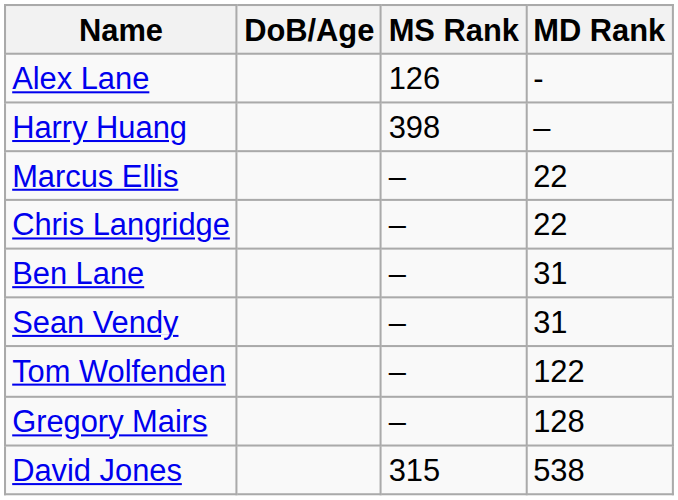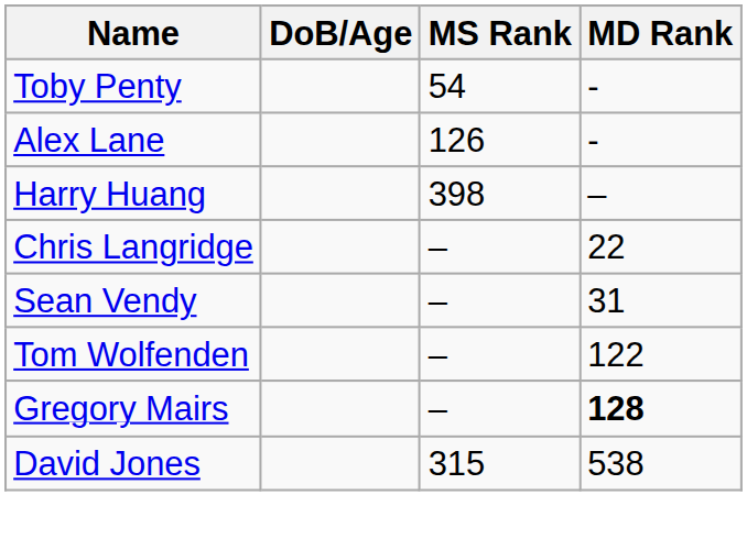+ row: Toby Penty | 54 | -
- row: Marcus Ellis | – | 22
- row: Ben Lane | – | 31
Gregory Mairs | MD Rank: normal -> bold
